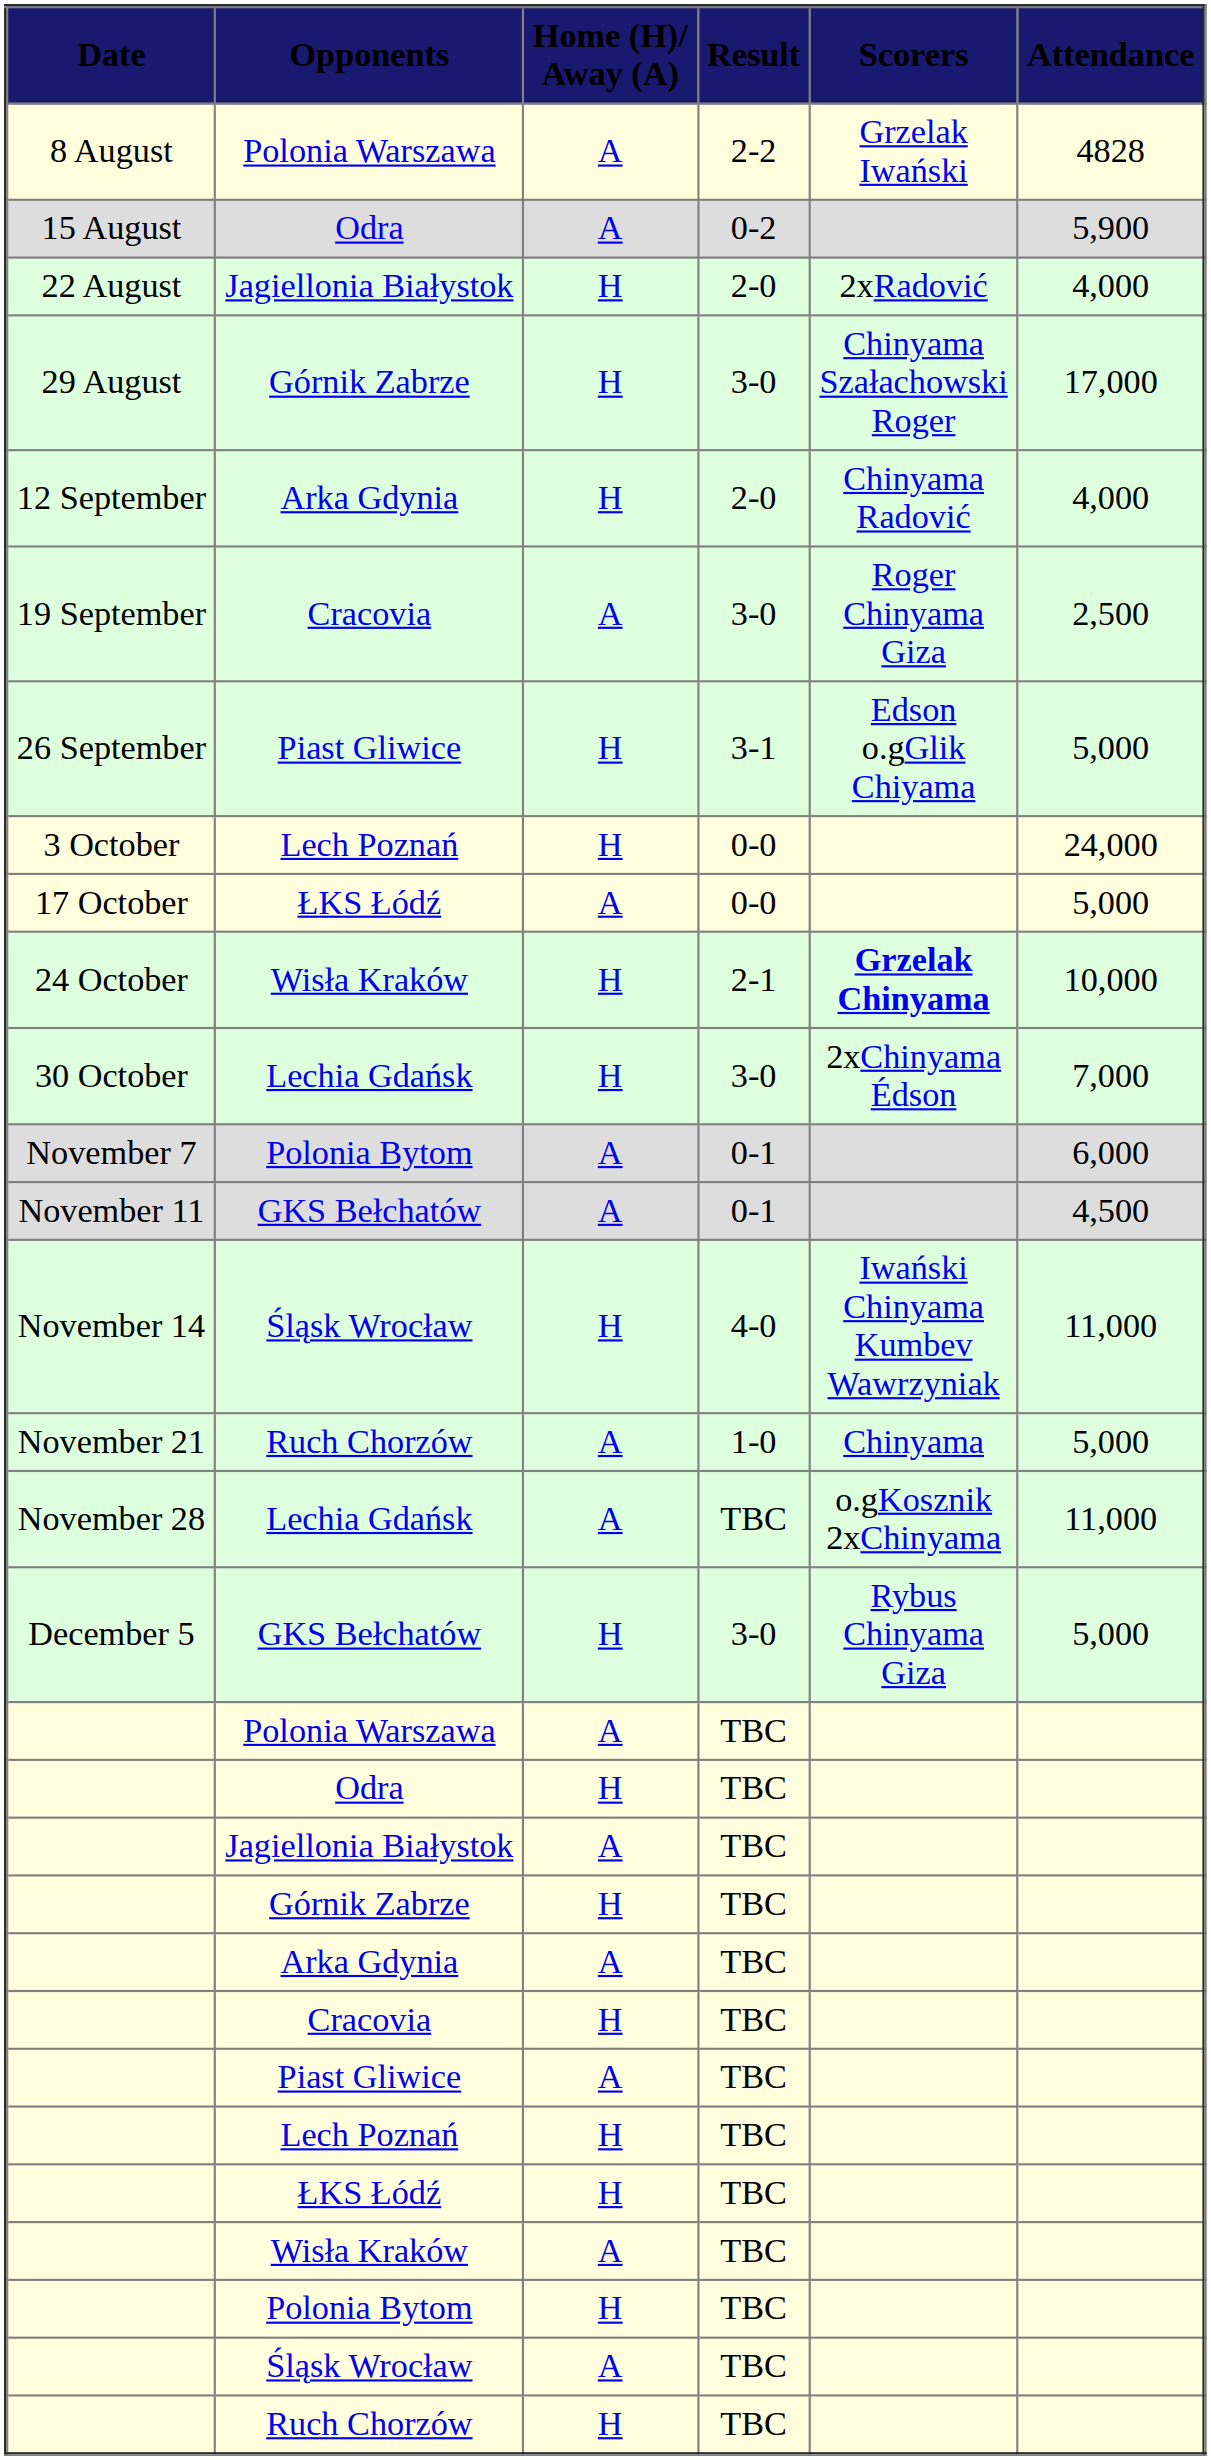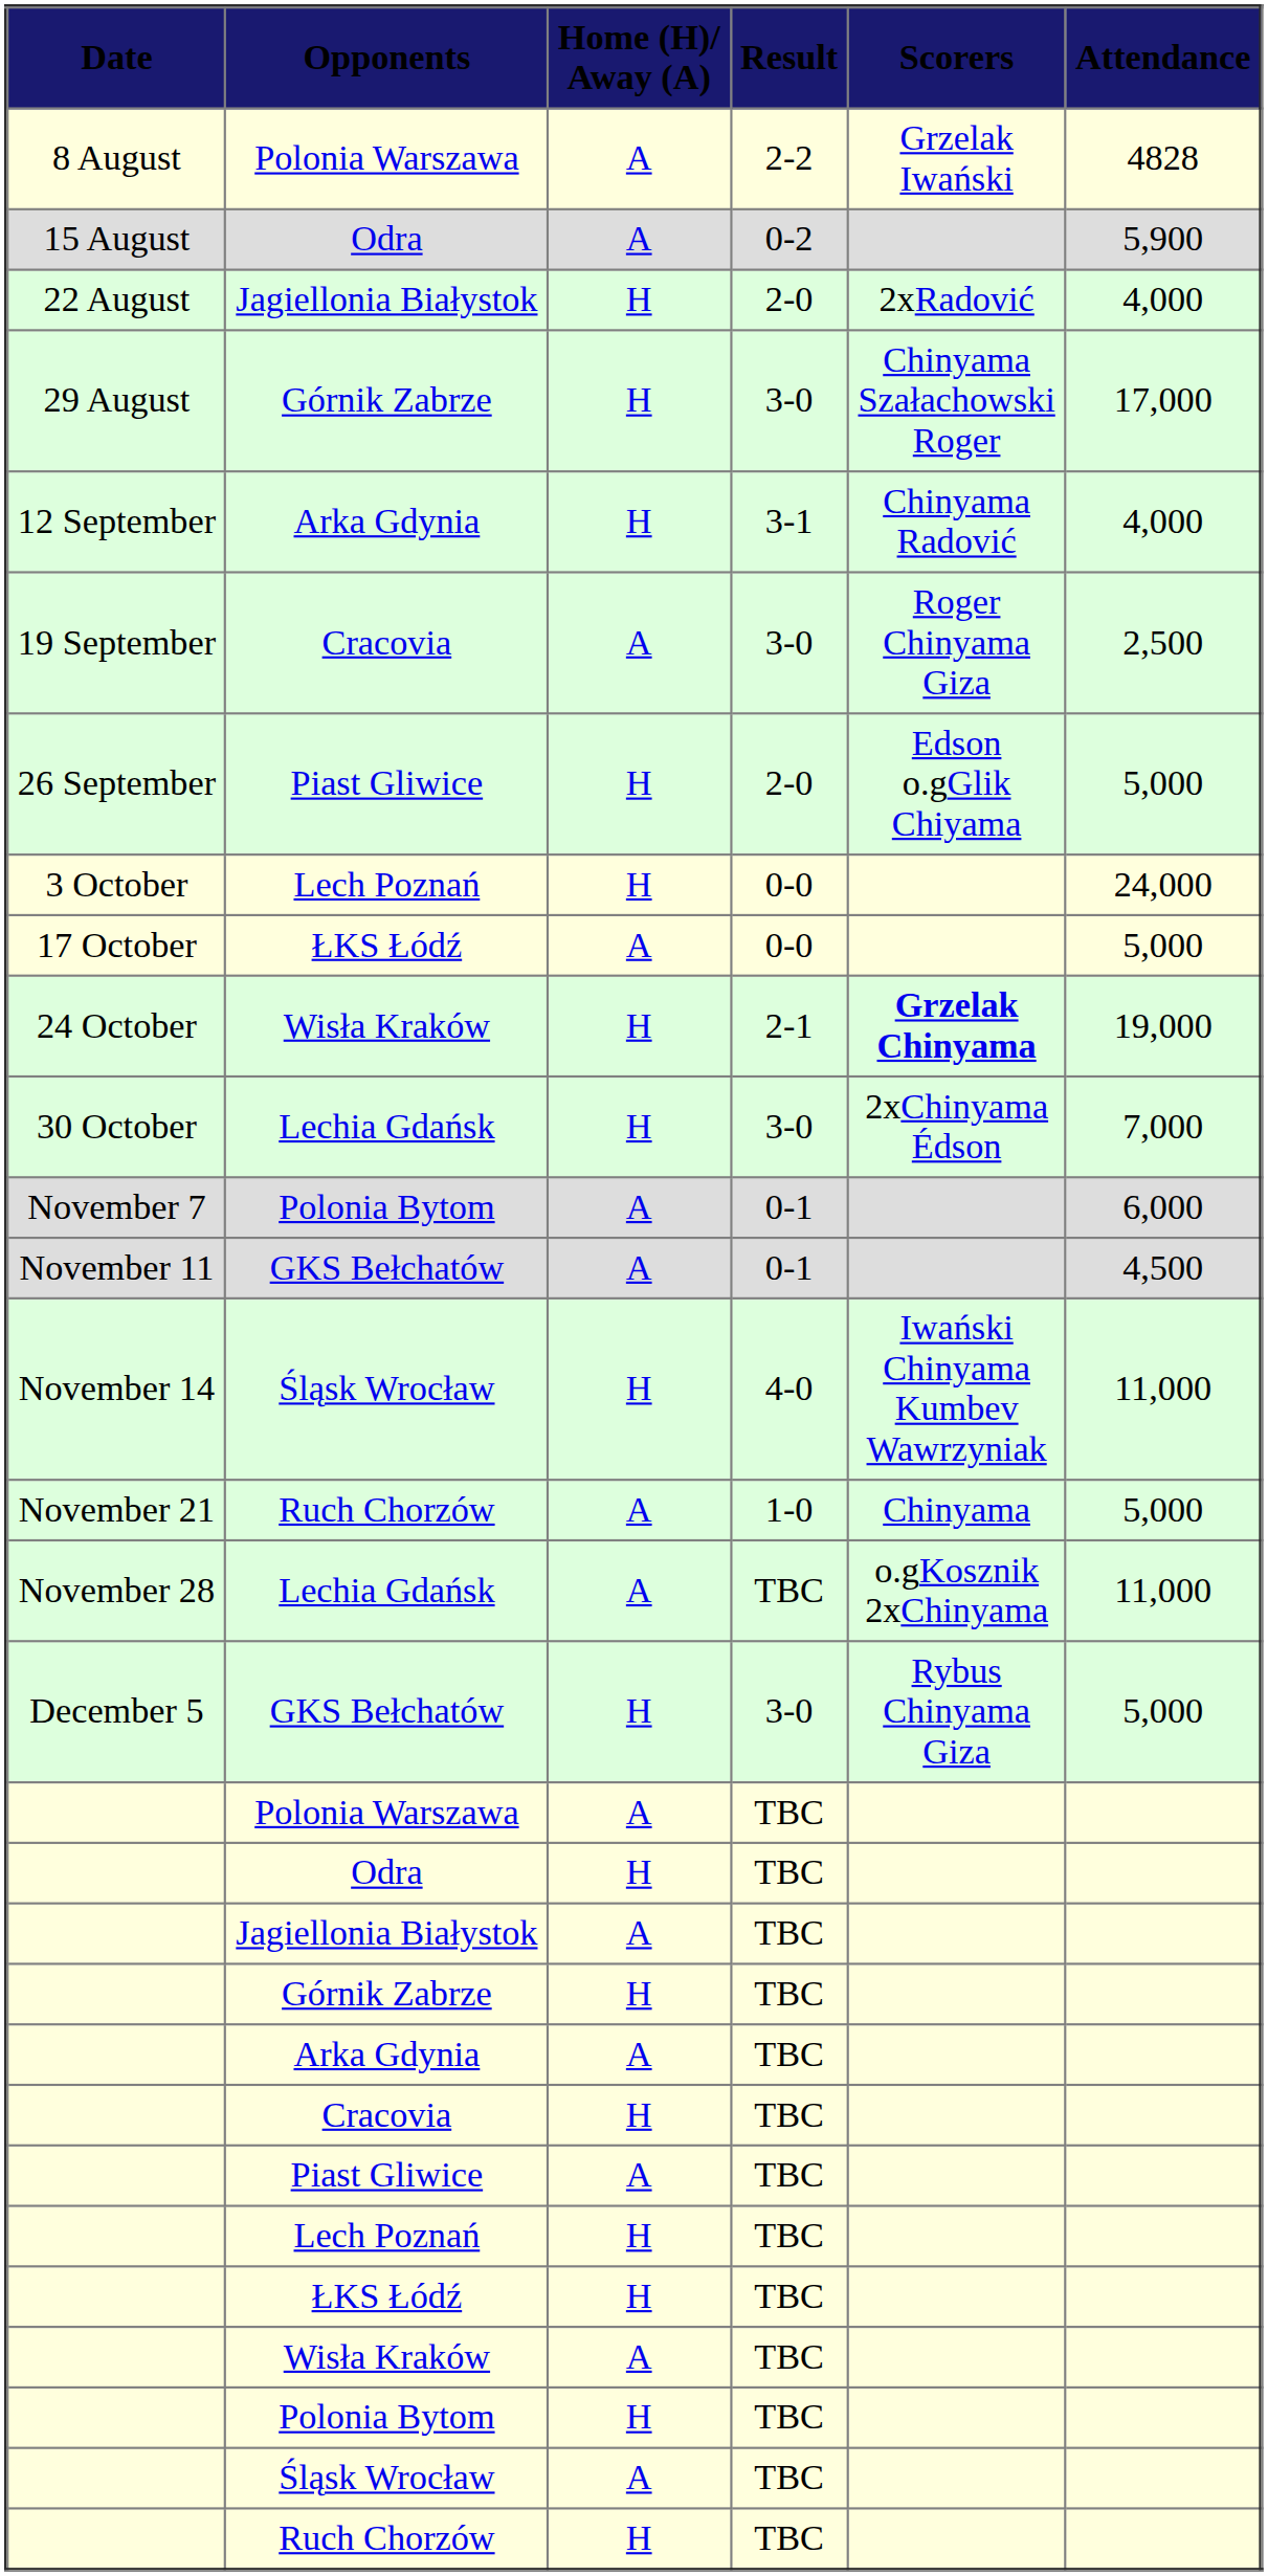12 September | Result: 2-0 -> 3-1
26 September | Result: 3-1 -> 2-0
24 October | Attendance: 10,000 -> 19,000
